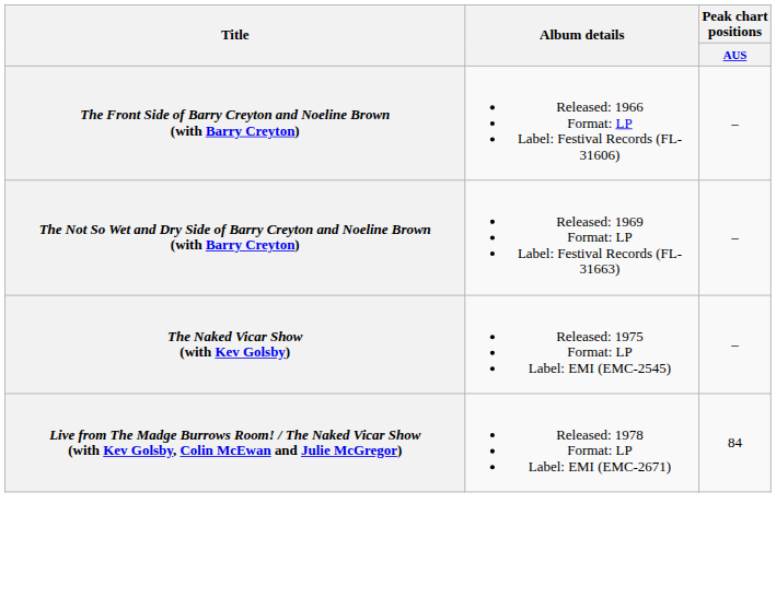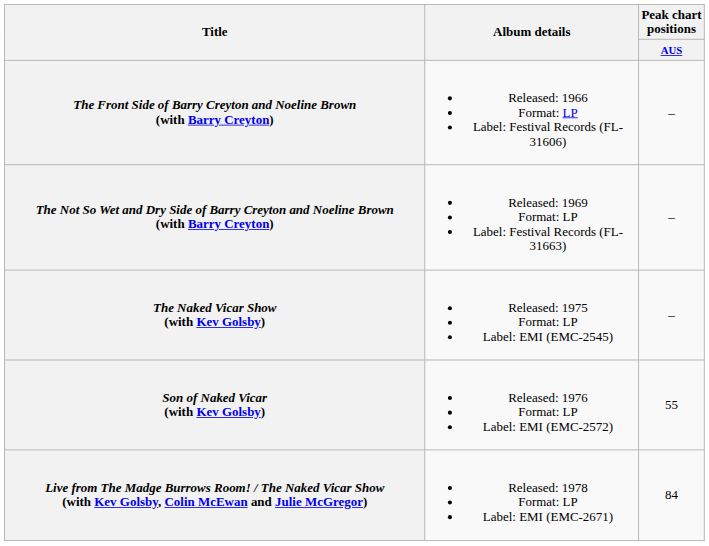+ row: Son of Naked Vicar (with Kev Golsby) | Released: 1976 Format: LP Label: EMI (EMC-2572) | 55
